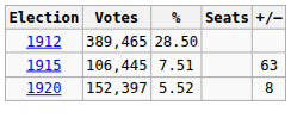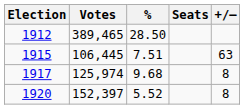+ row: 1917 | 125,974 | 9.68 | 8
